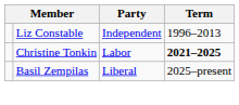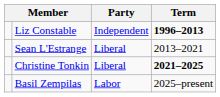Liz Constable | Term: normal -> bold
+ row: Sean L'Estrange | Liberal | 2013–2021
Christine Tonkin | Party: Labor -> Liberal
Basil Zempilas | Party: Liberal -> Labor
